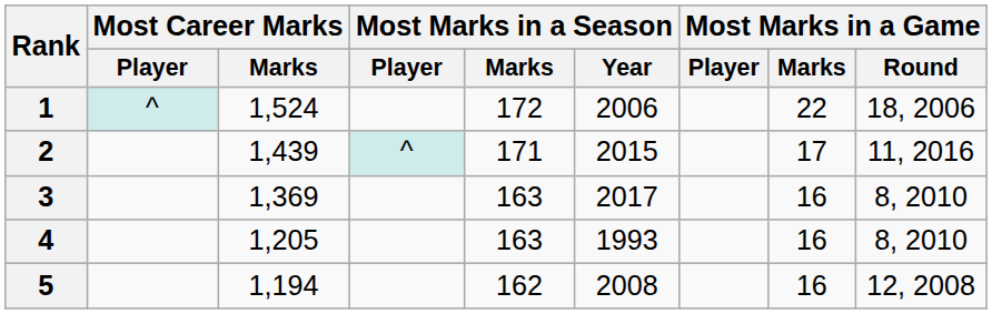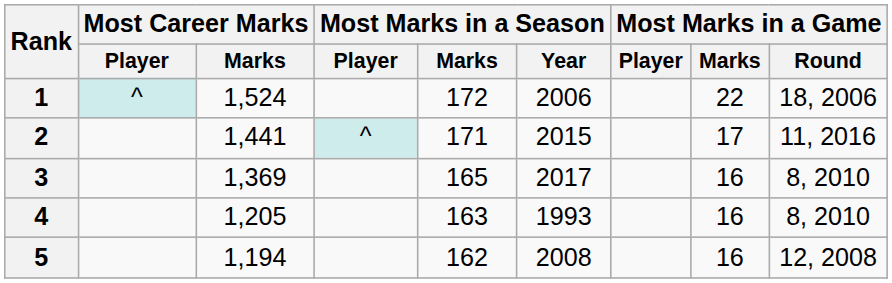2 | Most Career Marks / Marks: 1,439 -> 1,441
3 | Most Marks in a Season / Marks: 163 -> 165
